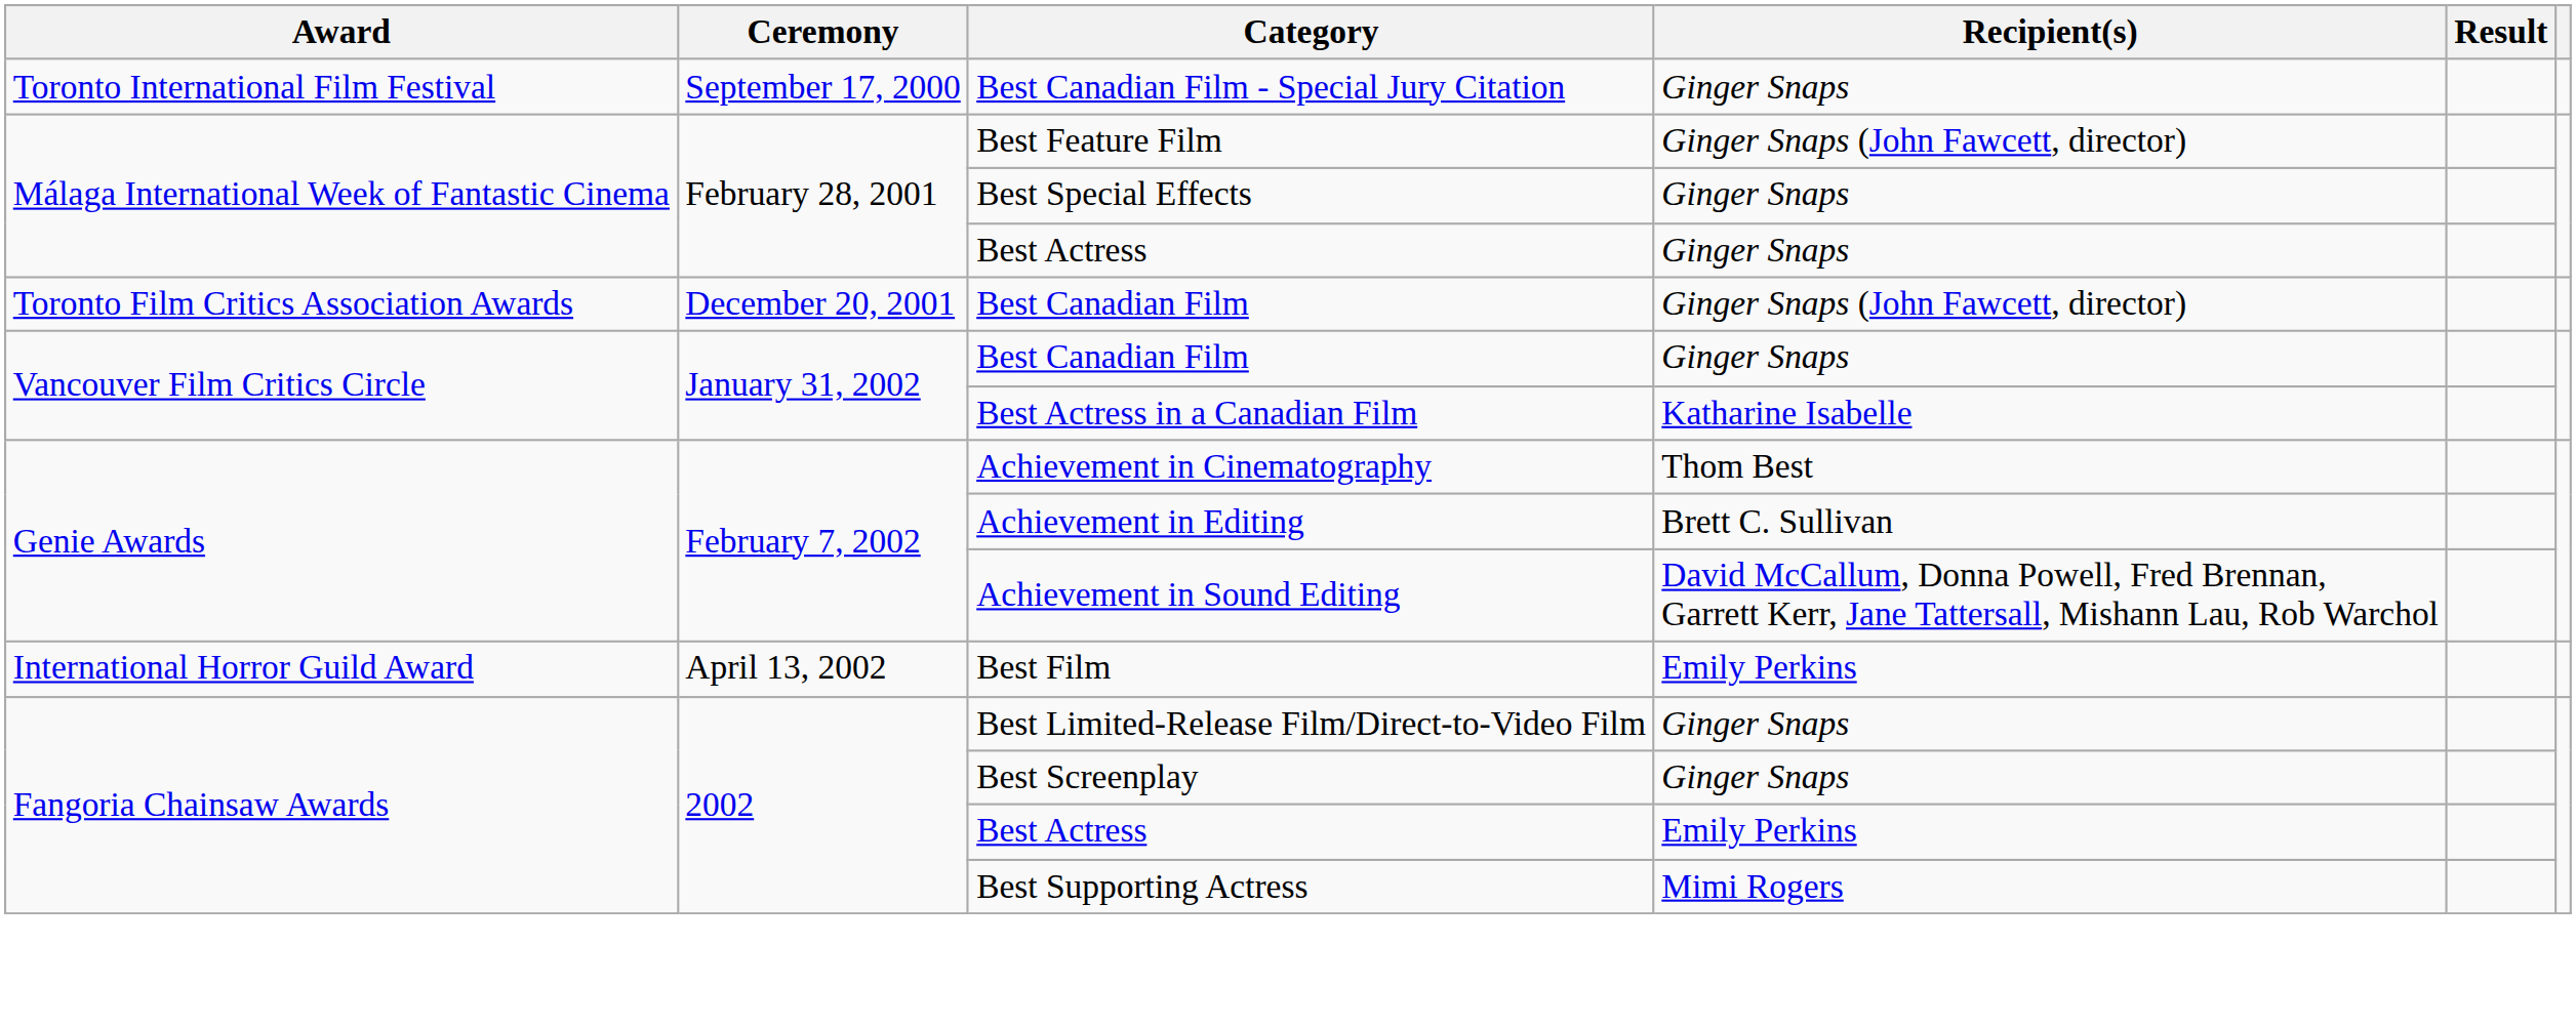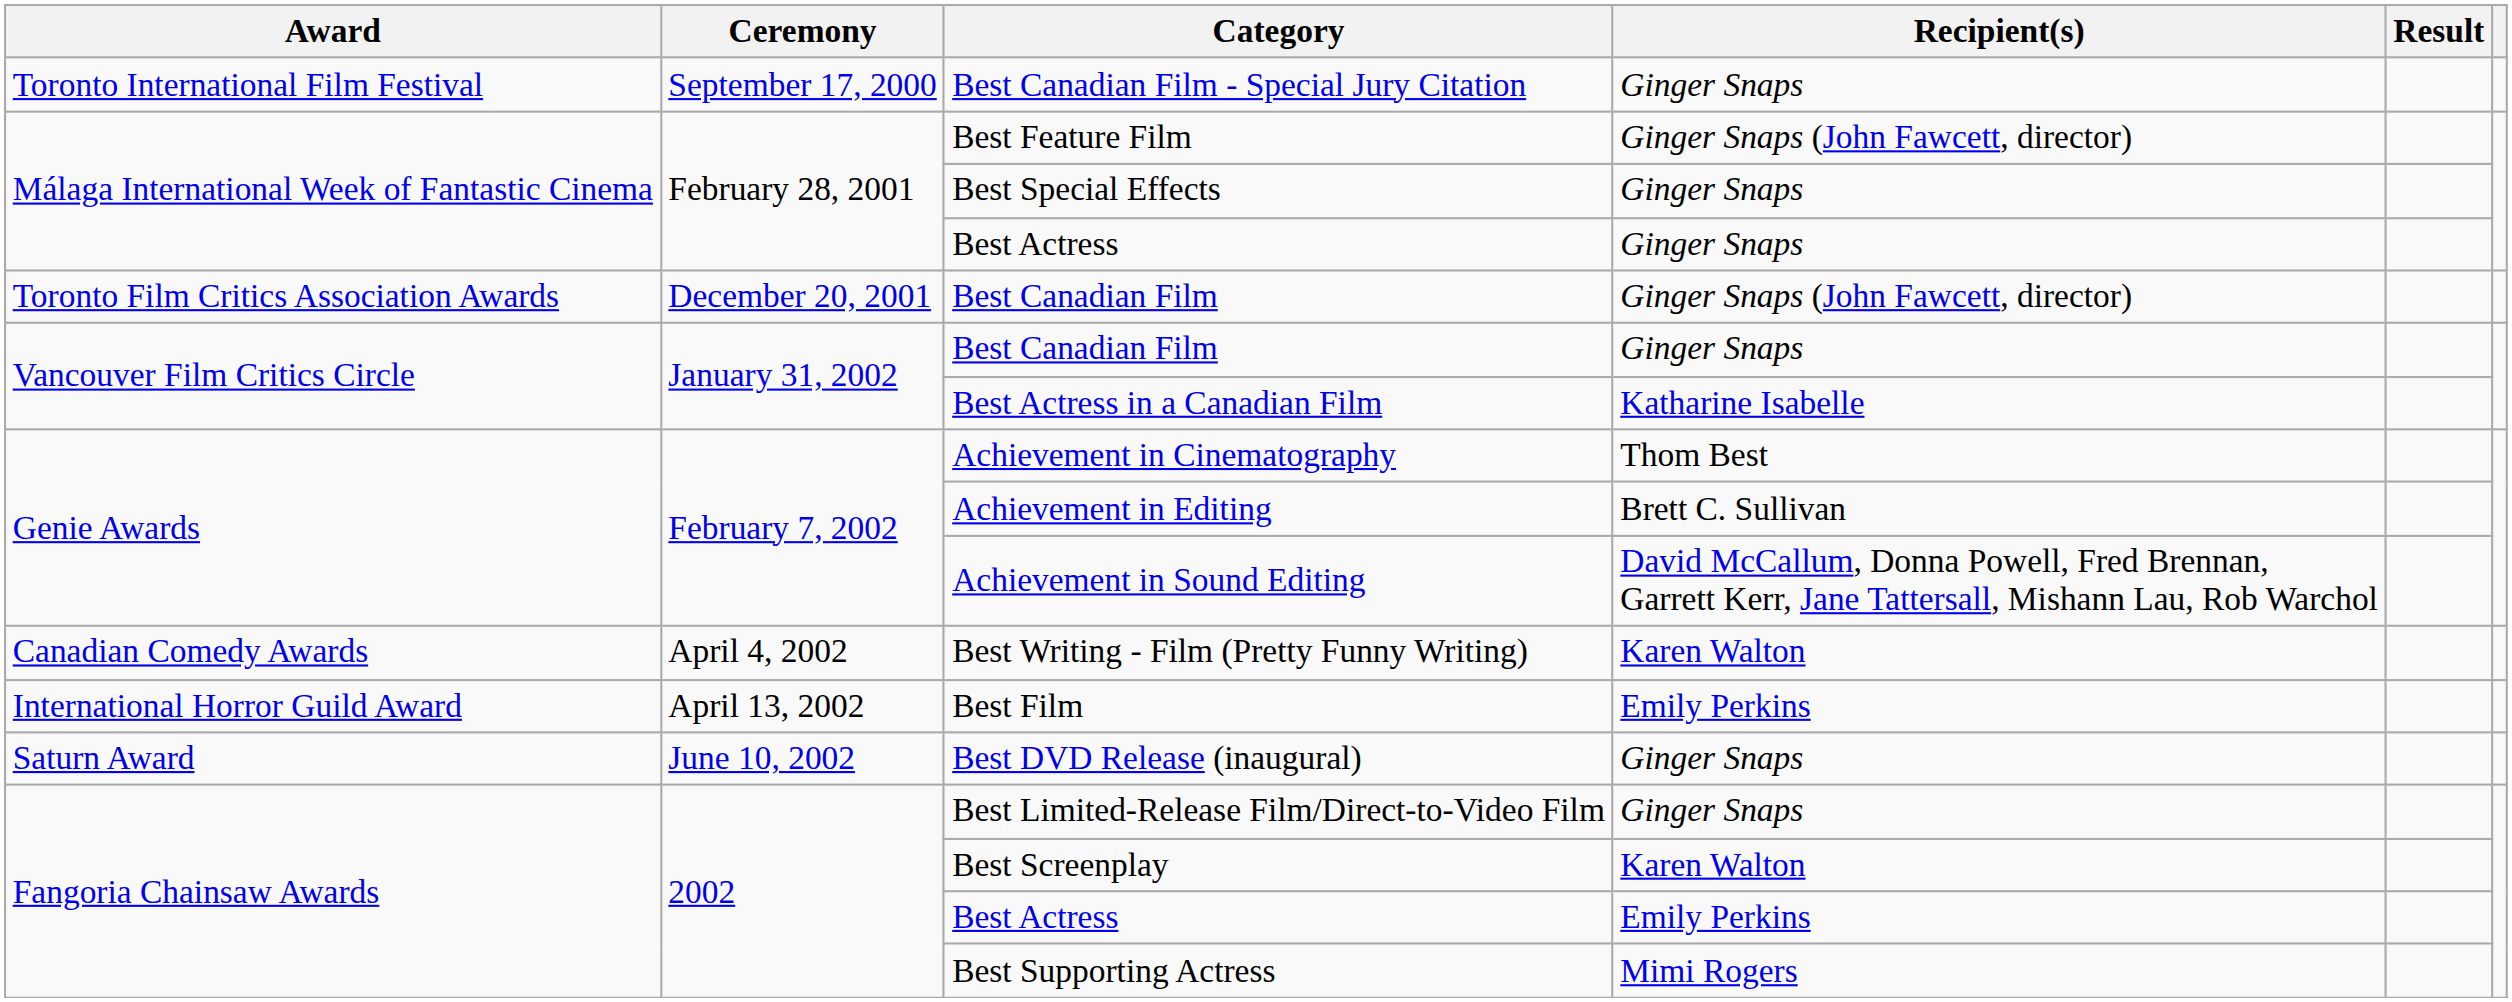+ row: Canadian Comedy Awards | April 4, 2002 | Best Writing - Film (Pretty Funny Writing) | Karen Walton
+ row: Saturn Award | June 10, 2002 | Best DVD Release (inaugural) | Ginger Snaps
Best Screenplay | Recipient(s): Ginger Snaps -> Karen Walton
